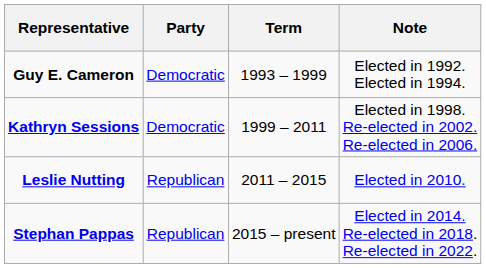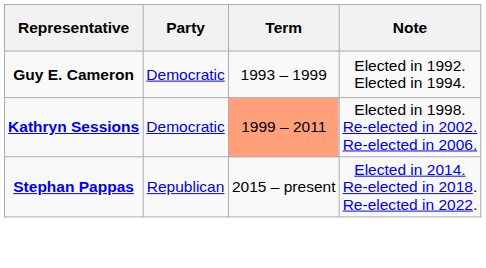Kathryn Sessions | Term: no background -> lightsalmon background
- row: Leslie Nutting | Republican | 2011 – 2015 | Elected in 2010.
